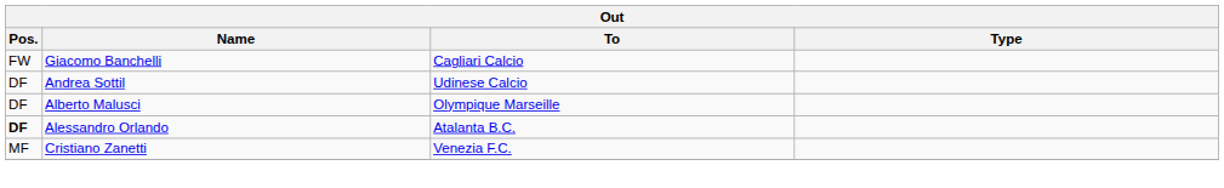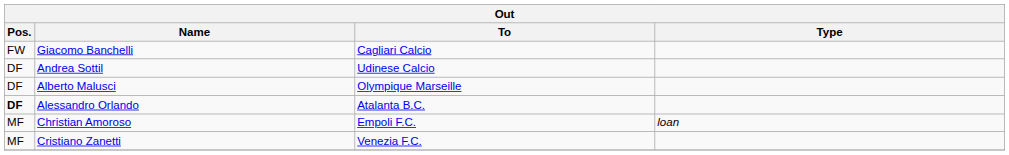+ row: MF | Christian Amoroso | Empoli F.C. | loan
